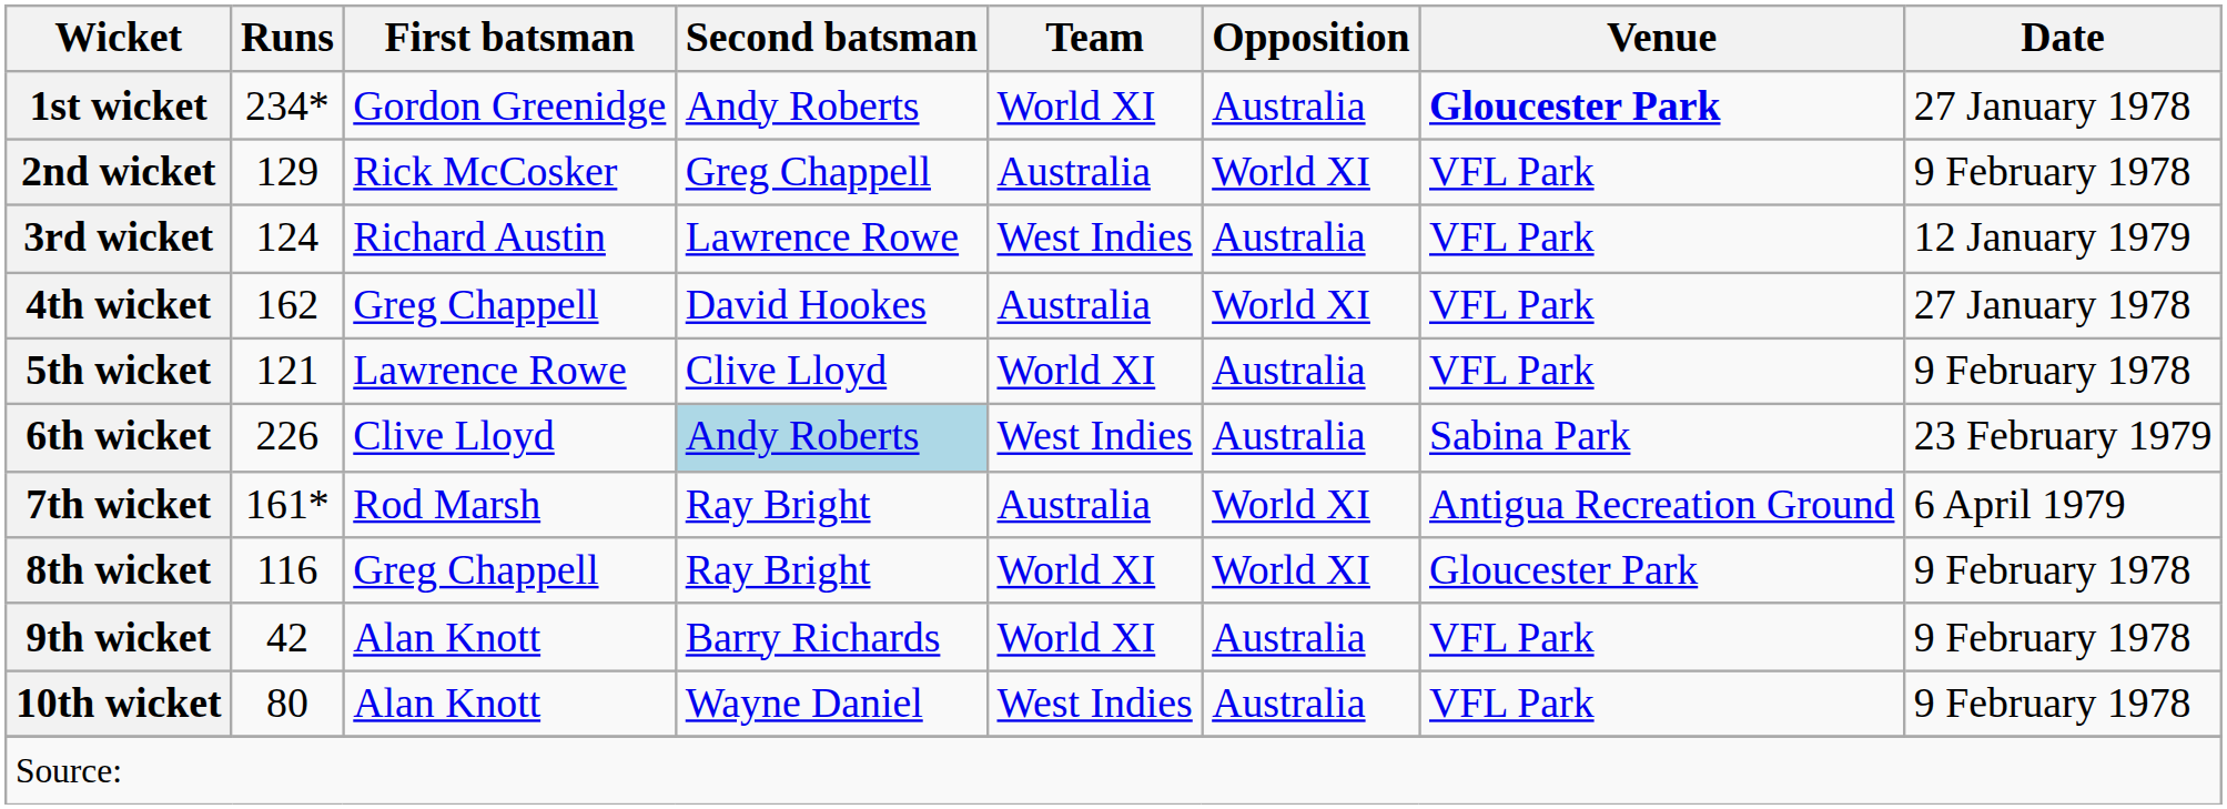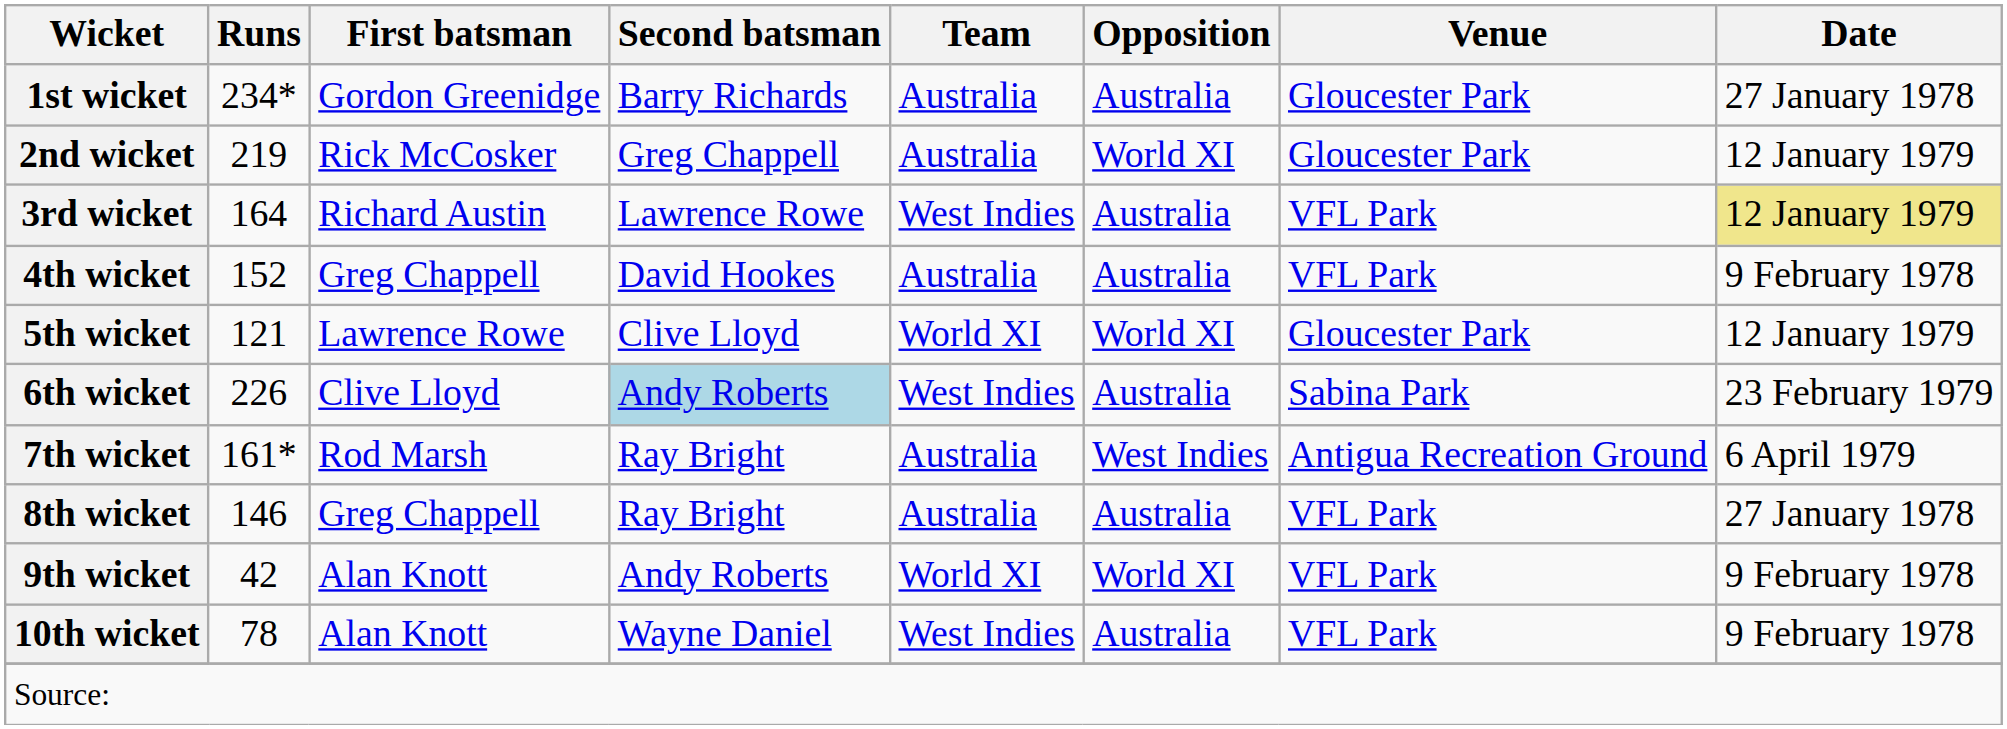1st wicket | Second batsman: Andy Roberts -> Barry Richards
1st wicket | Team: World XI -> Australia
1st wicket | Venue: bold -> normal
2nd wicket | Runs: 129 -> 219
2nd wicket | Venue: VFL Park -> Gloucester Park
2nd wicket | Date: 9 February 1978 -> 12 January 1979
3rd wicket | Runs: 124 -> 164
3rd wicket | Date: no background -> khaki background
4th wicket | Runs: 162 -> 152
4th wicket | Opposition: World XI -> Australia
4th wicket | Date: 27 January 1978 -> 9 February 1978
5th wicket | Opposition: Australia -> World XI
5th wicket | Venue: VFL Park -> Gloucester Park
5th wicket | Date: 9 February 1978 -> 12 January 1979
7th wicket | Opposition: World XI -> West Indies
8th wicket | Runs: 116 -> 146
8th wicket | Team: World XI -> Australia
8th wicket | Opposition: World XI -> Australia
8th wicket | Venue: Gloucester Park -> VFL Park
8th wicket | Date: 9 February 1978 -> 27 January 1978
9th wicket | Second batsman: Barry Richards -> Andy Roberts
9th wicket | Opposition: Australia -> World XI
10th wicket | Runs: 80 -> 78
